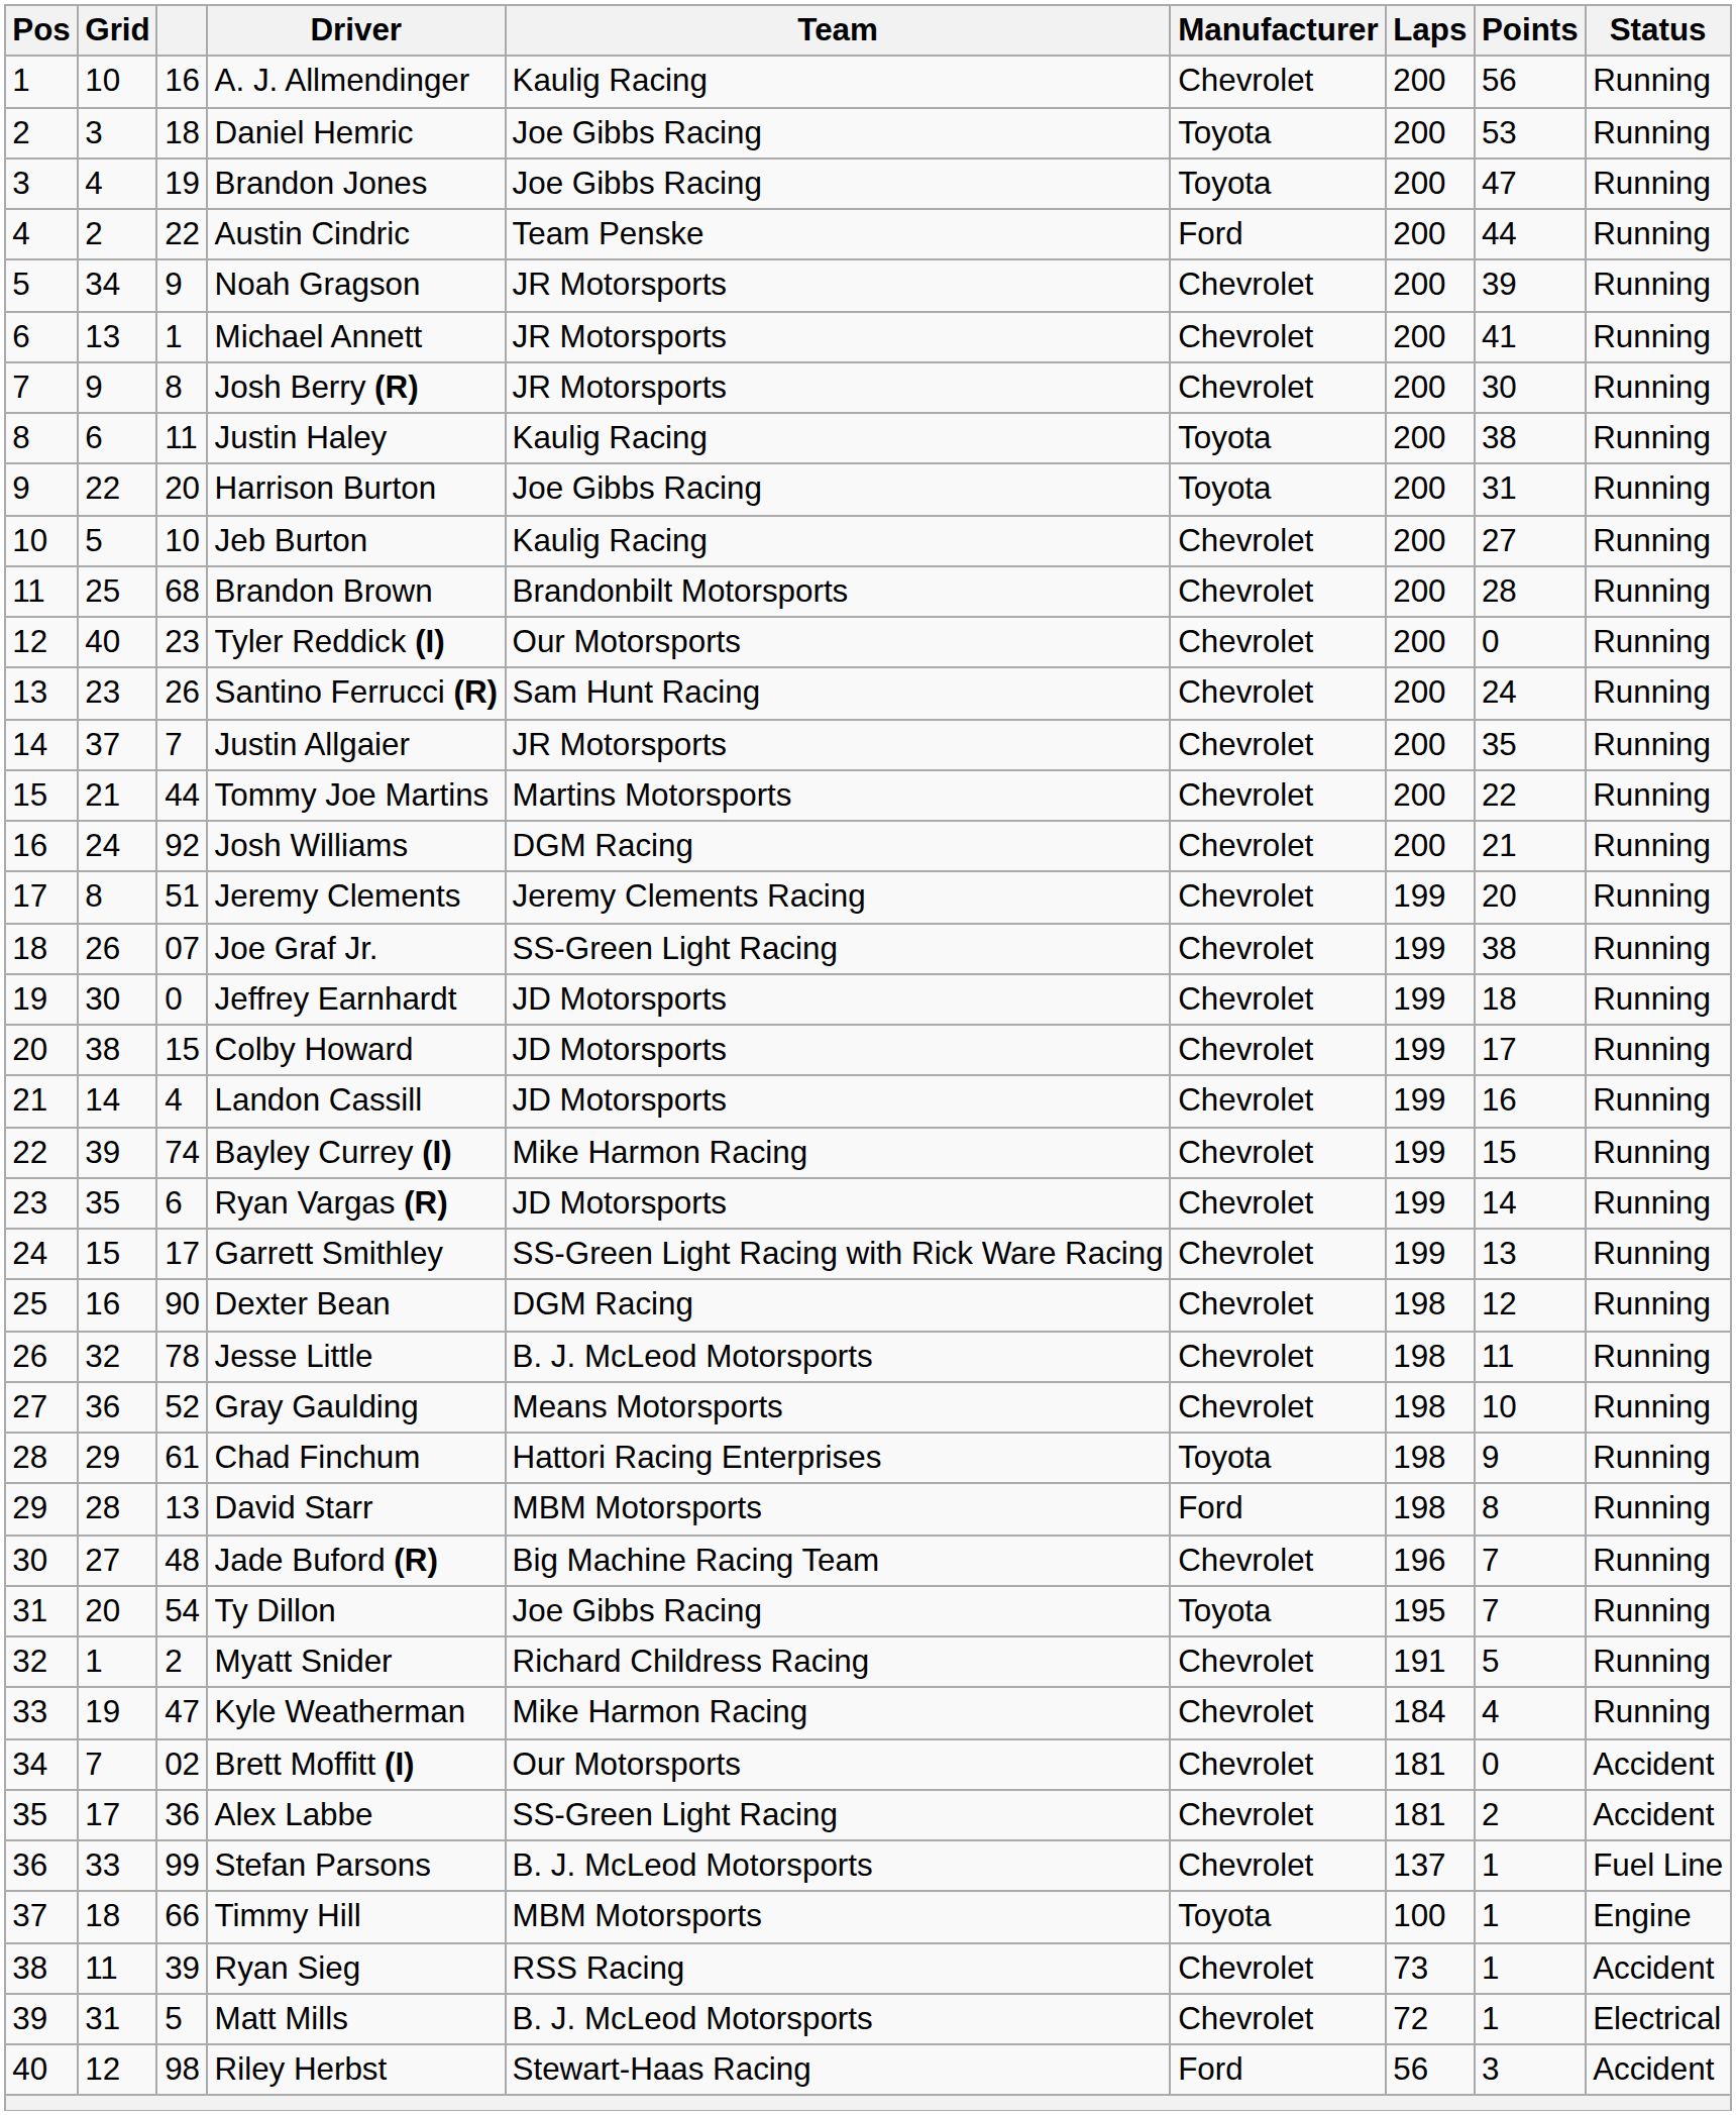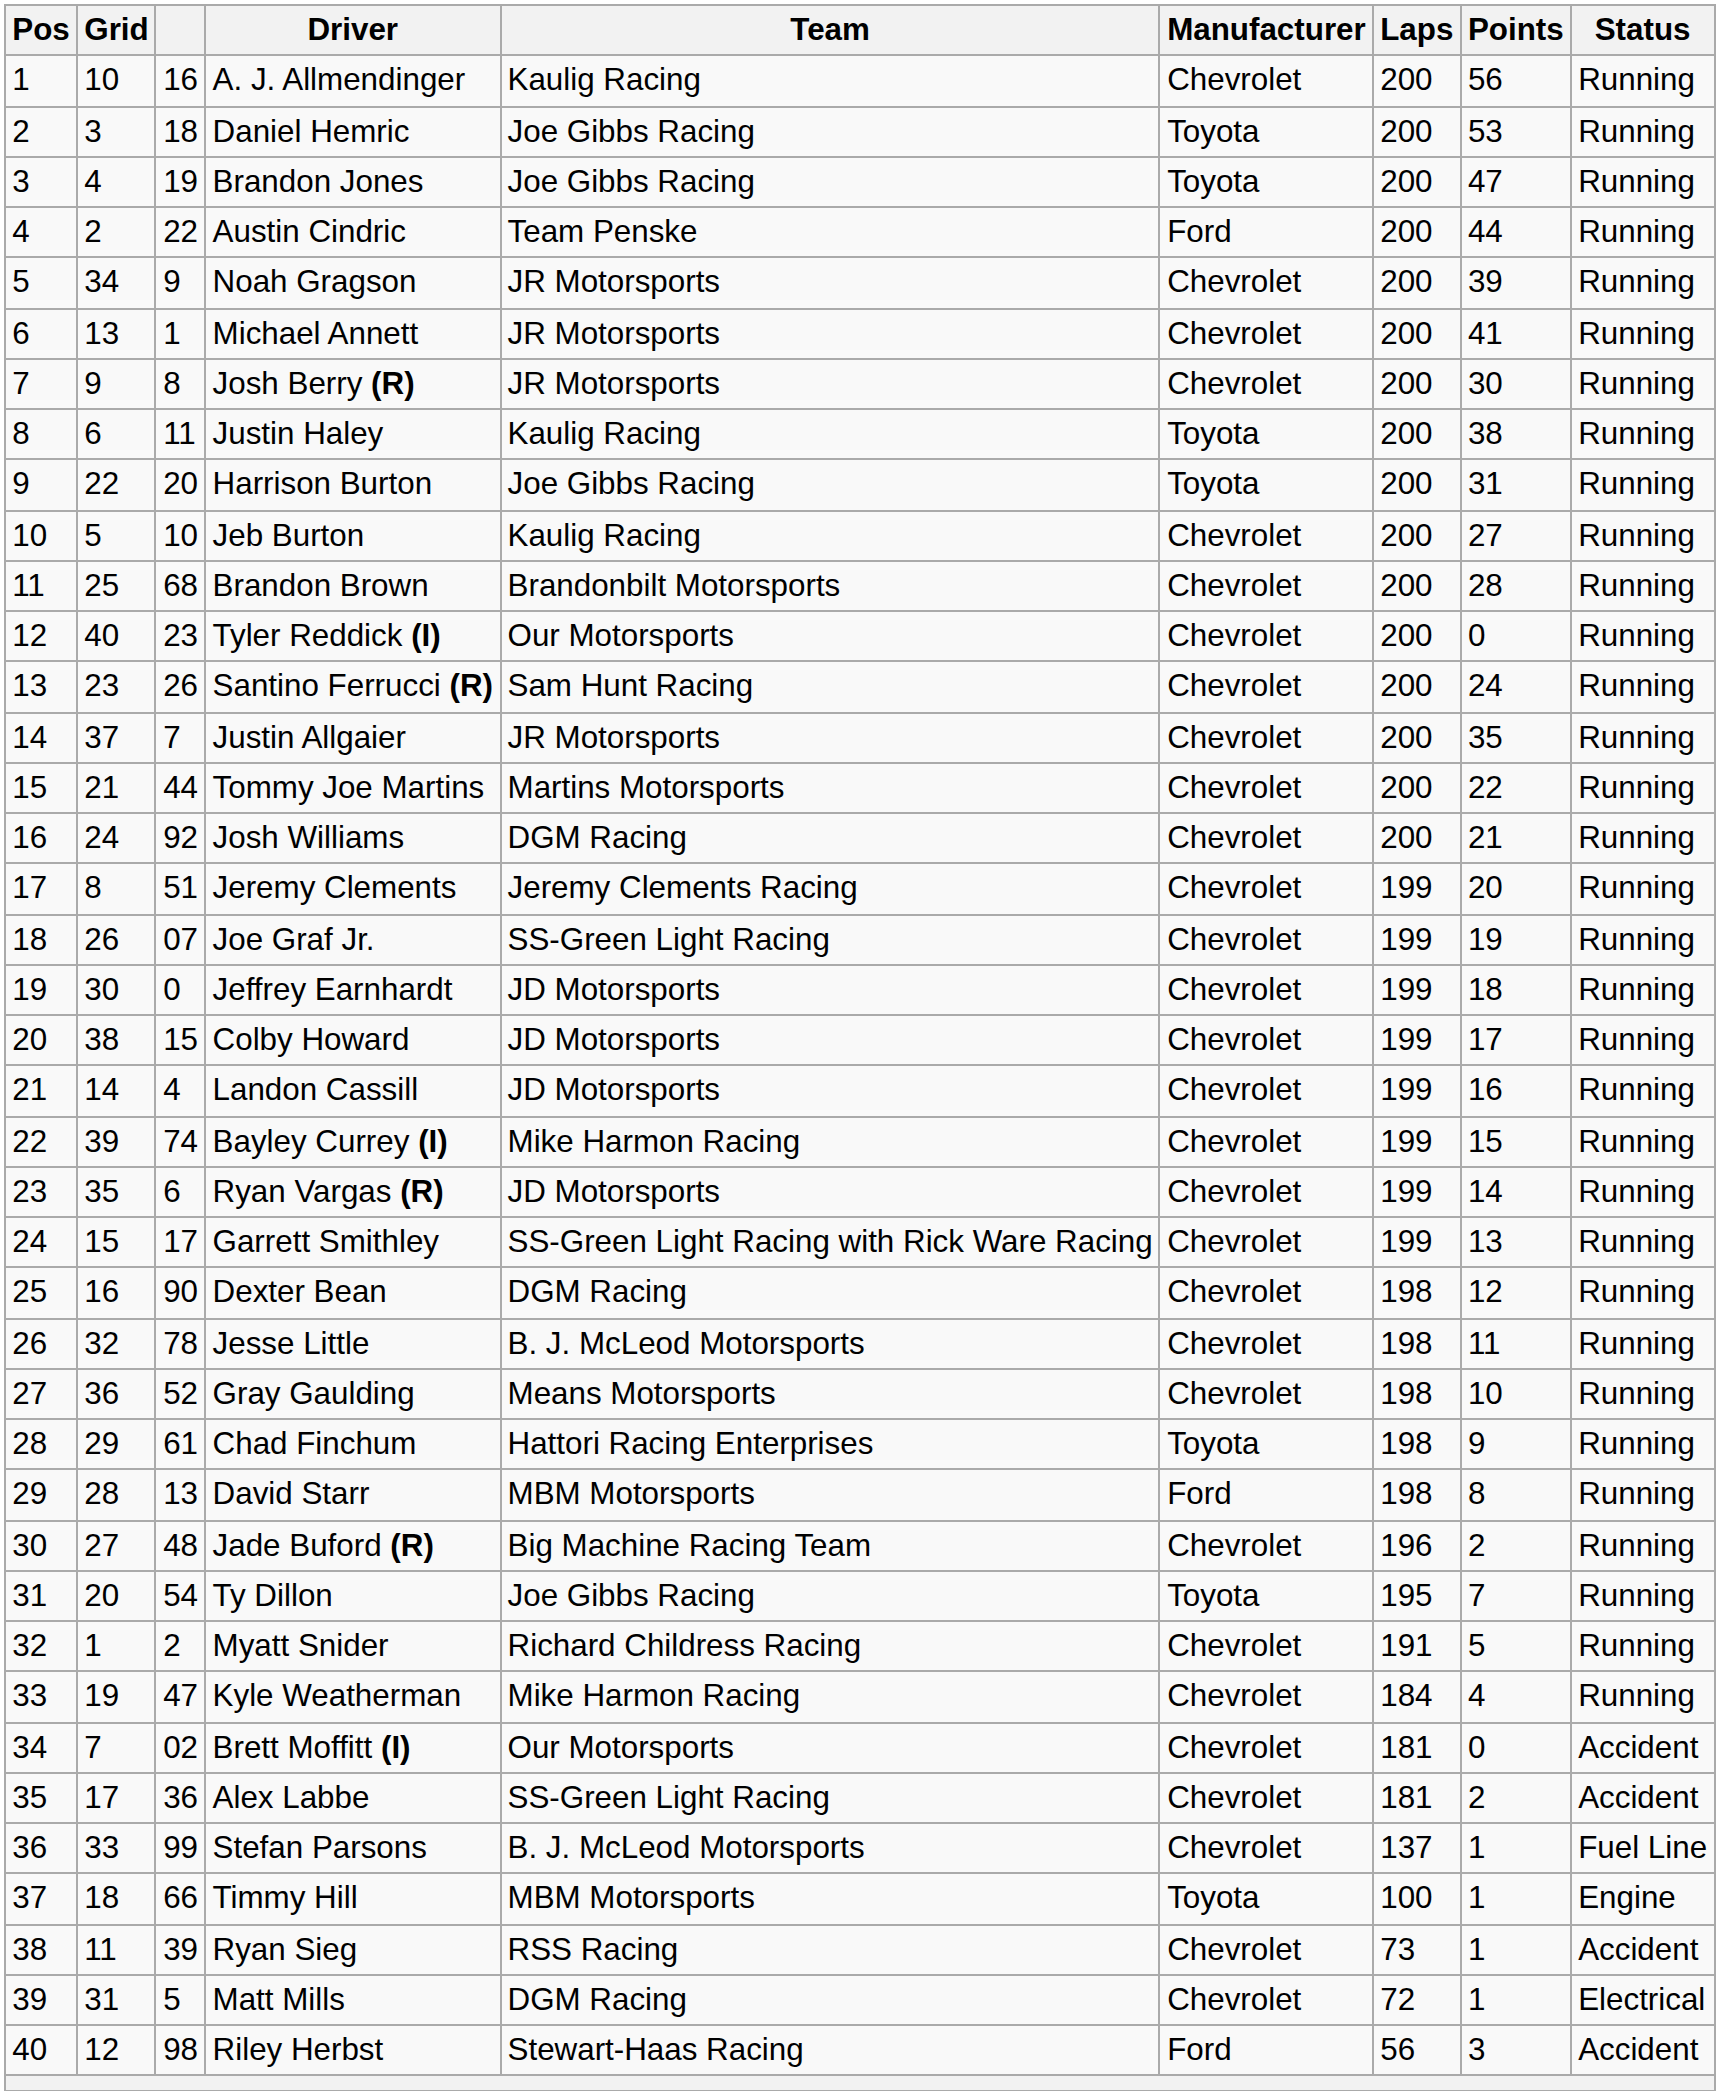Joe Graf Jr. | Points: 38 -> 19
Jade Buford (R) | Points: 7 -> 2
Matt Mills | Team: B. J. McLeod Motorsports -> DGM Racing
